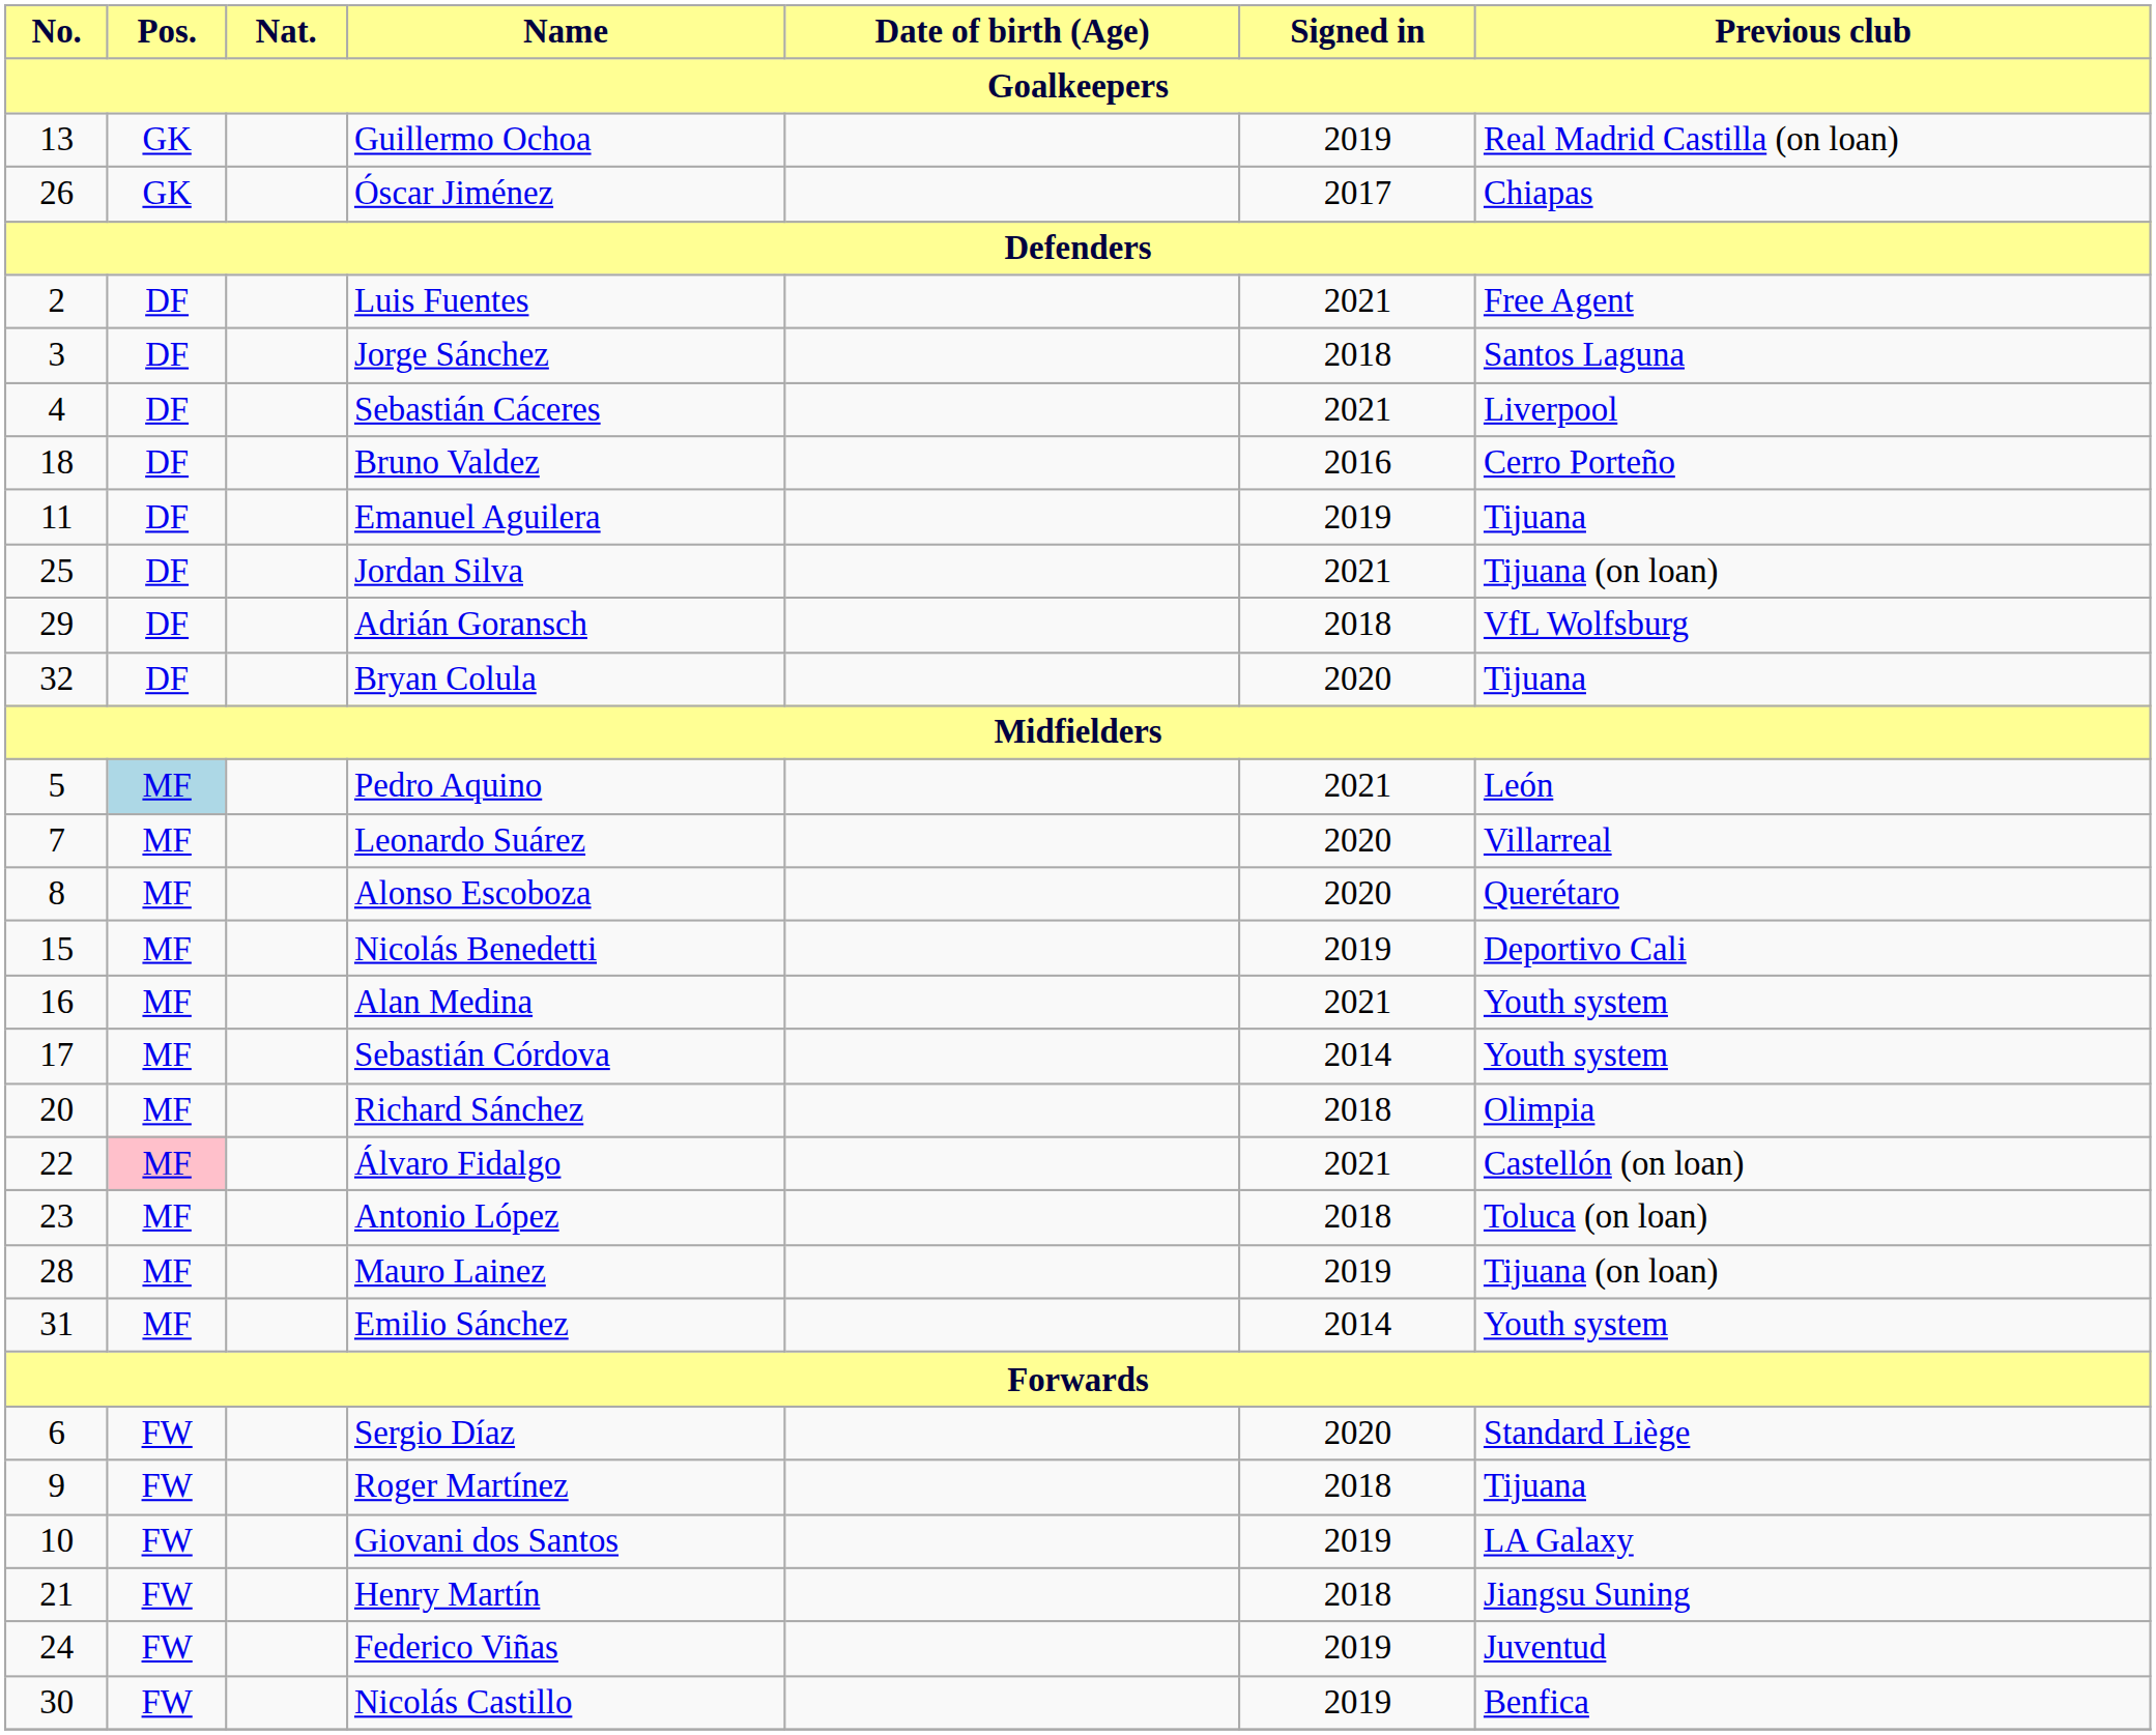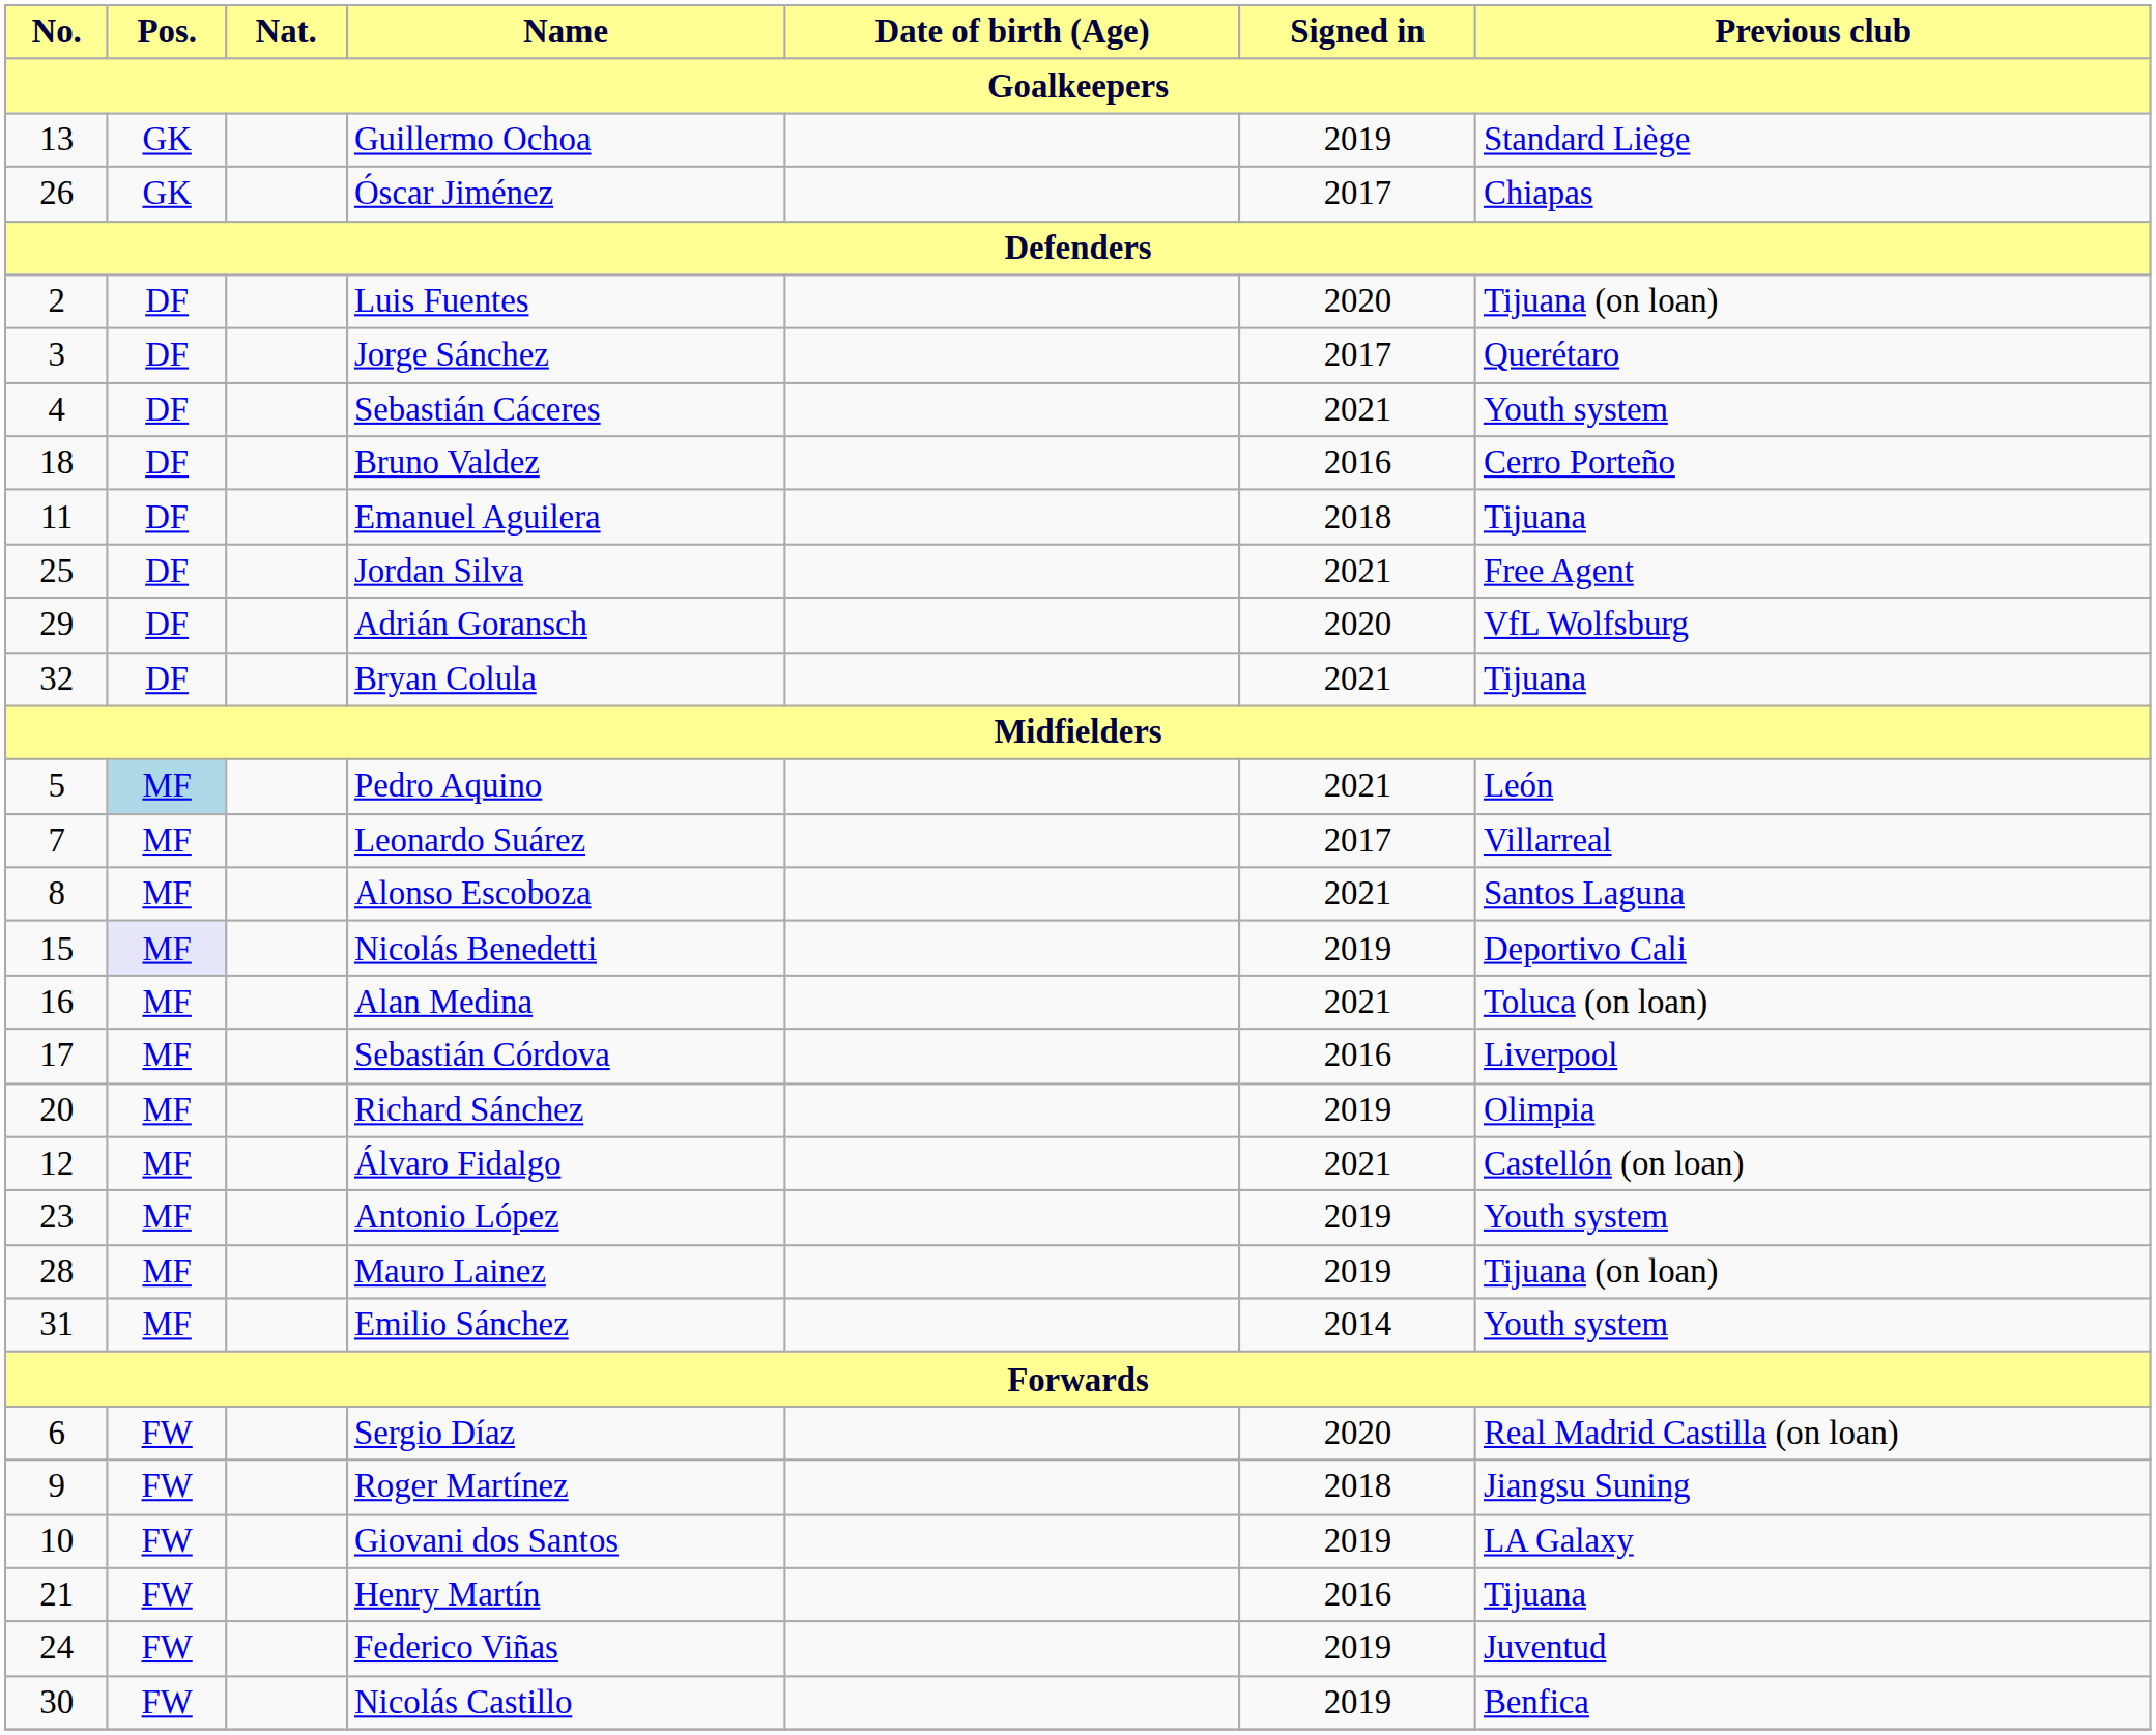Guillermo Ochoa | Previous club / Goalkeepers: Real Madrid Castilla (on loan) -> Standard Liège
Luis Fuentes | Signed in / Goalkeepers: 2021 -> 2020
Luis Fuentes | Previous club / Goalkeepers: Free Agent -> Tijuana (on loan)
Jorge Sánchez | Signed in / Goalkeepers: 2018 -> 2017
Jorge Sánchez | Previous club / Goalkeepers: Santos Laguna -> Querétaro
Sebastián Cáceres | Previous club / Goalkeepers: Liverpool -> Youth system
Emanuel Aguilera | Signed in / Goalkeepers: 2019 -> 2018
Jordan Silva | Previous club / Goalkeepers: Tijuana (on loan) -> Free Agent
Adrián Goransch | Signed in / Goalkeepers: 2018 -> 2020
Bryan Colula | Signed in / Goalkeepers: 2020 -> 2021
Leonardo Suárez | Signed in / Goalkeepers: 2020 -> 2017
Alonso Escoboza | Signed in / Goalkeepers: 2020 -> 2021
Alonso Escoboza | Previous club / Goalkeepers: Querétaro -> Santos Laguna
Nicolás Benedetti | Pos. / Goalkeepers: no background -> lavender background
Alan Medina | Previous club / Goalkeepers: Youth system -> Toluca (on loan)
Sebastián Córdova | Signed in / Goalkeepers: 2014 -> 2016
Sebastián Córdova | Previous club / Goalkeepers: Youth system -> Liverpool
Richard Sánchez | Signed in / Goalkeepers: 2018 -> 2019
Álvaro Fidalgo | No. / Goalkeepers: 22 -> 12
Álvaro Fidalgo | Pos. / Goalkeepers: pink background -> no background
Antonio López | Signed in / Goalkeepers: 2018 -> 2019
Antonio López | Previous club / Goalkeepers: Toluca (on loan) -> Youth system
Sergio Díaz | Previous club / Goalkeepers: Standard Liège -> Real Madrid Castilla (on loan)
Roger Martínez | Previous club / Goalkeepers: Tijuana -> Jiangsu Suning
Henry Martín | Signed in / Goalkeepers: 2018 -> 2016
Henry Martín | Previous club / Goalkeepers: Jiangsu Suning -> Tijuana
